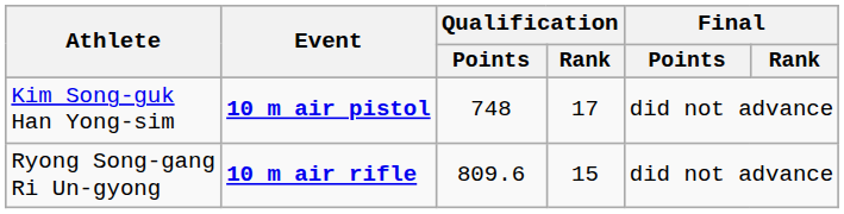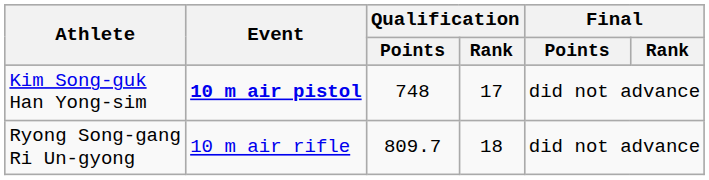Ryong Song-gang Ri Un-gyong | Event: bold -> normal
Ryong Song-gang Ri Un-gyong | Qualification / Points: 809.6 -> 809.7
Ryong Song-gang Ri Un-gyong | Qualification / Rank: 15 -> 18
